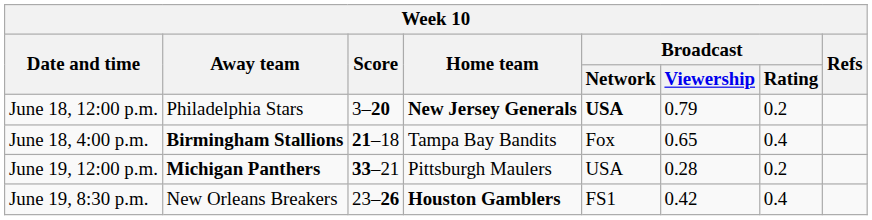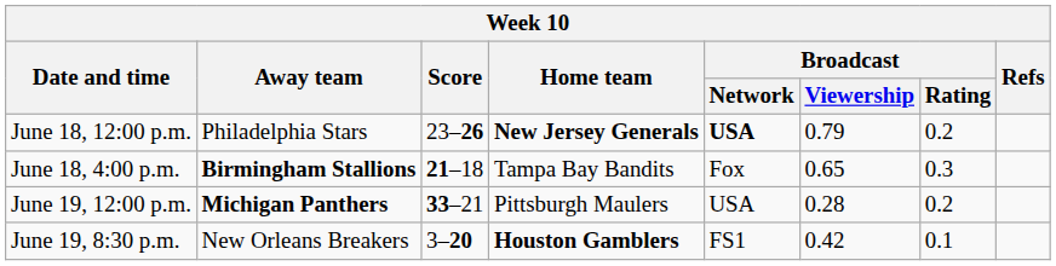June 18, 12:00 p.m. | Score: 3–20 -> 23–26
June 18, 4:00 p.m. | Broadcast / Rating: 0.4 -> 0.3
June 19, 8:30 p.m. | Score: 23–26 -> 3–20
June 19, 8:30 p.m. | Broadcast / Rating: 0.4 -> 0.1
